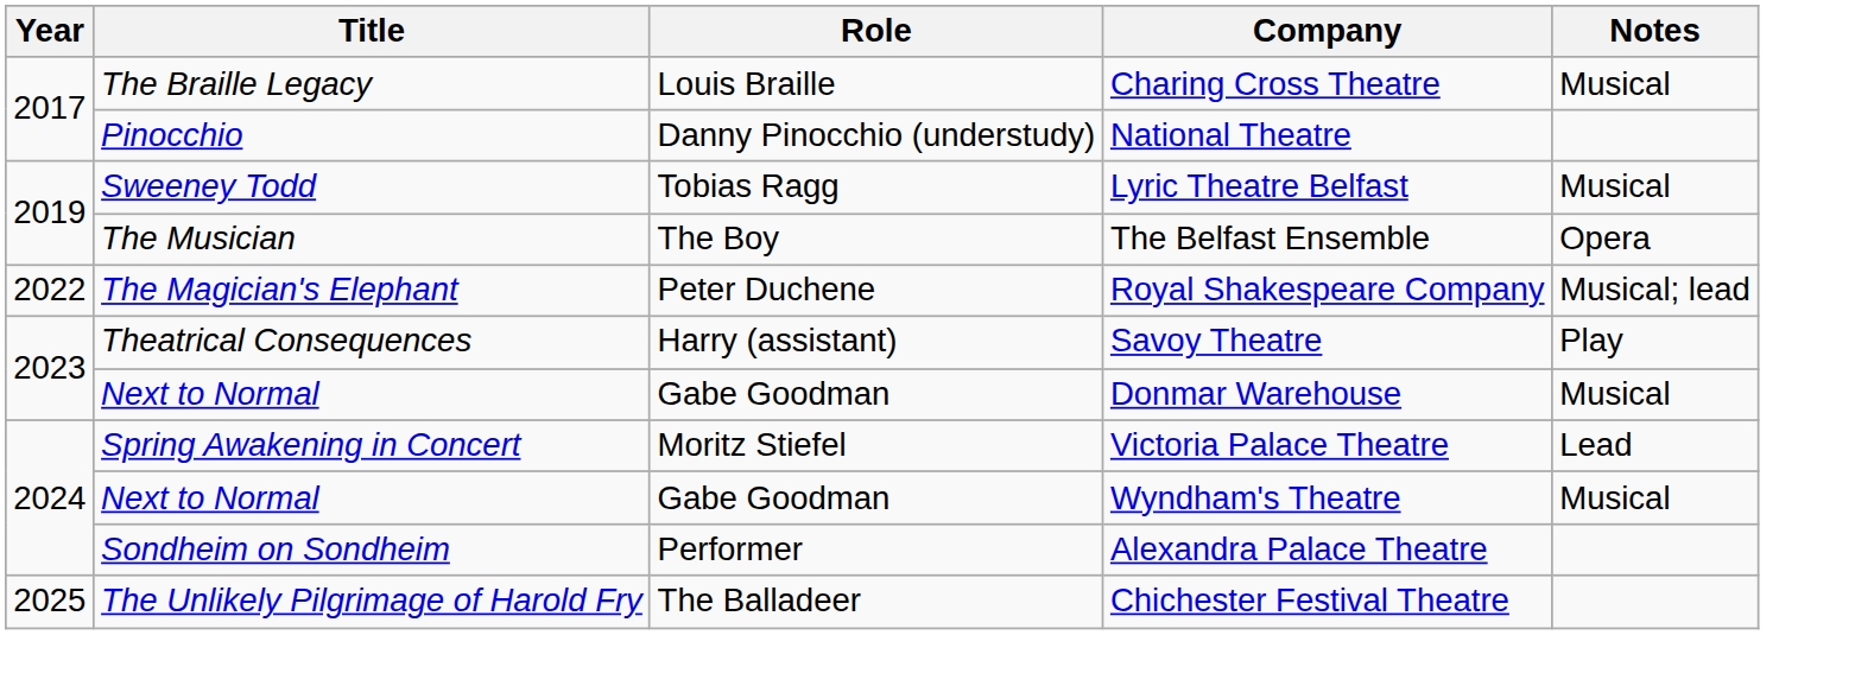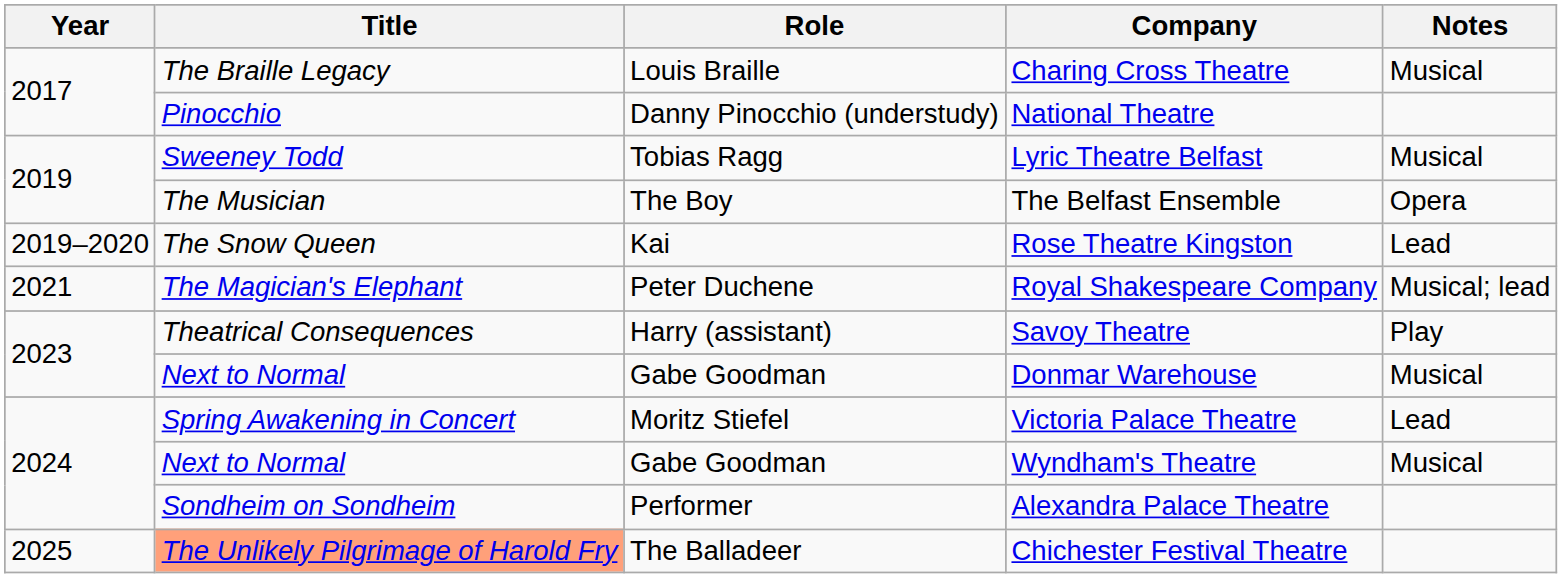+ row: 2019–2020 | The Snow Queen | Kai | Rose Theatre Kingston | Lead
Royal Shakespeare Company | Year: 2022 -> 2021
Chichester Festival Theatre | Title: no background -> lightsalmon background
